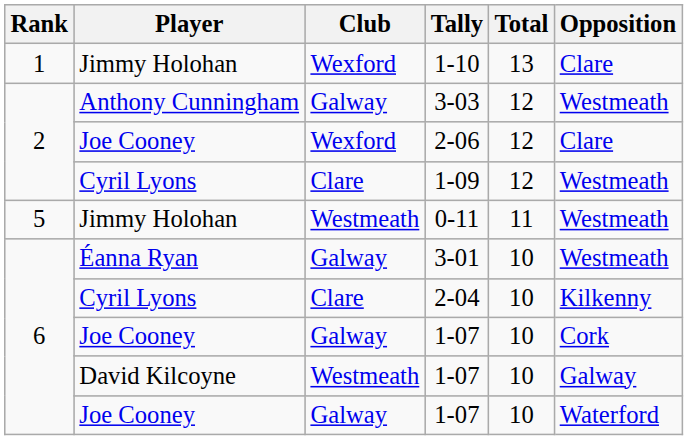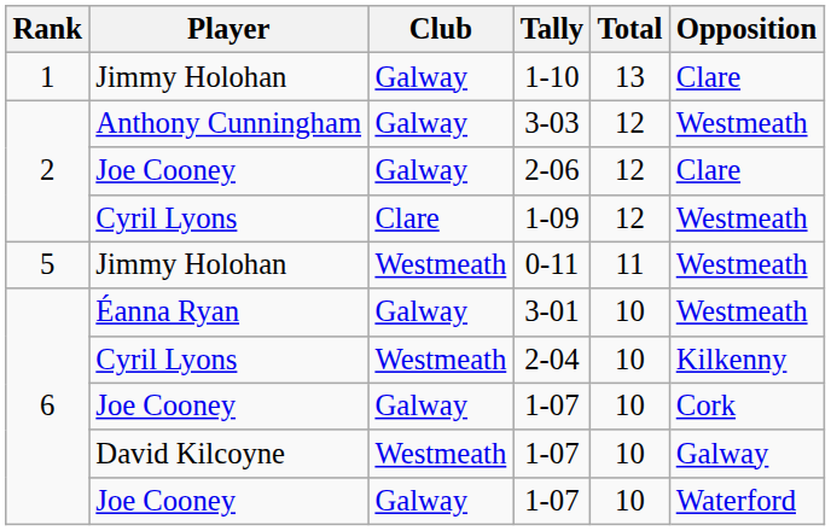1-10 | Club: Wexford -> Galway
2-06 | Club: Wexford -> Galway
2-04 | Club: Clare -> Westmeath
